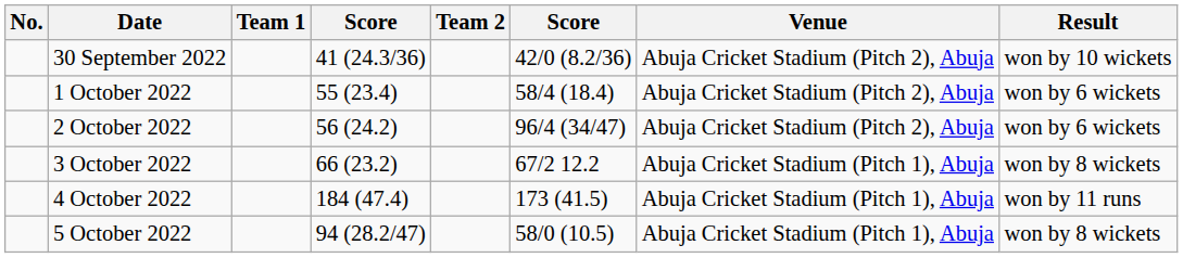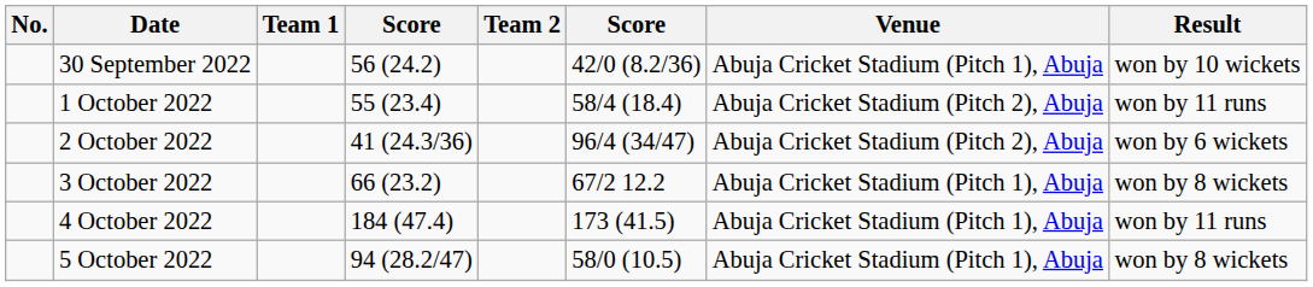30 September 2022 | column 4: 41 (24.3/36) -> 56 (24.2)
30 September 2022 | Venue: Abuja Cricket Stadium (Pitch 2), Abuja -> Abuja Cricket Stadium (Pitch 1), Abuja
1 October 2022 | Result: won by 6 wickets -> won by 11 runs
2 October 2022 | column 4: 56 (24.2) -> 41 (24.3/36)
